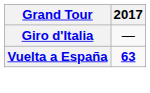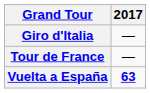+ row: Tour de France | —
